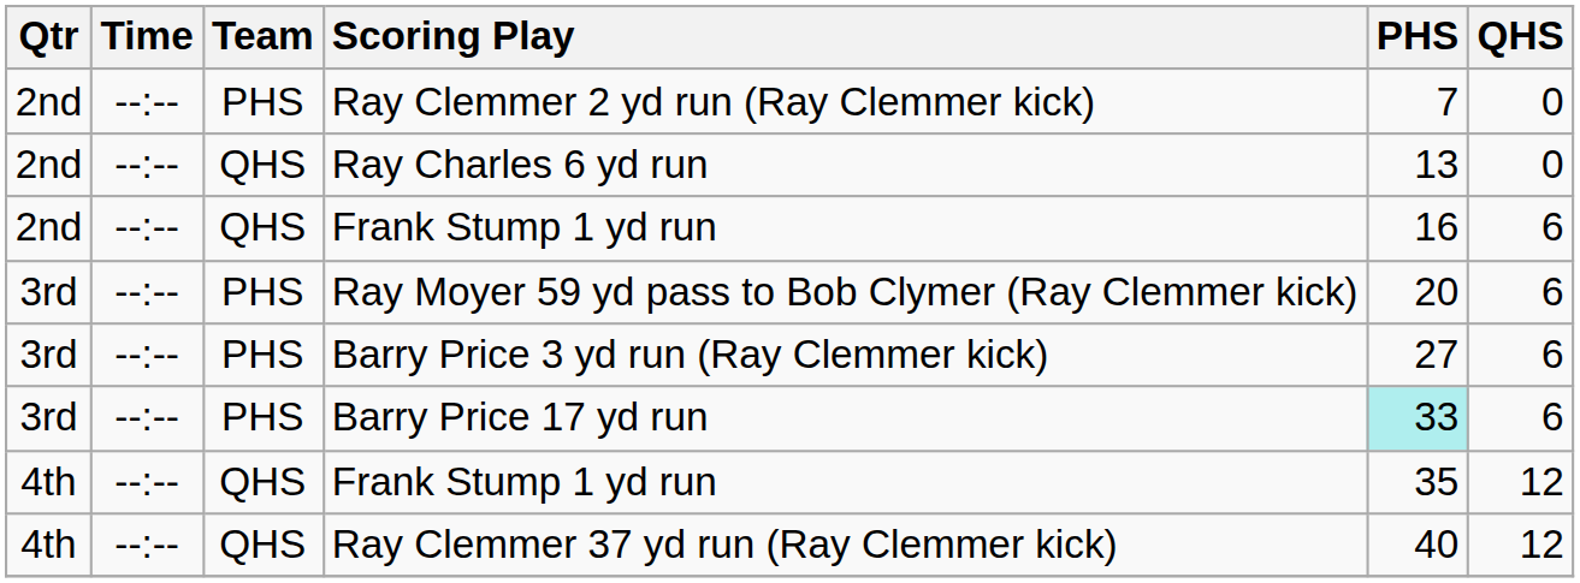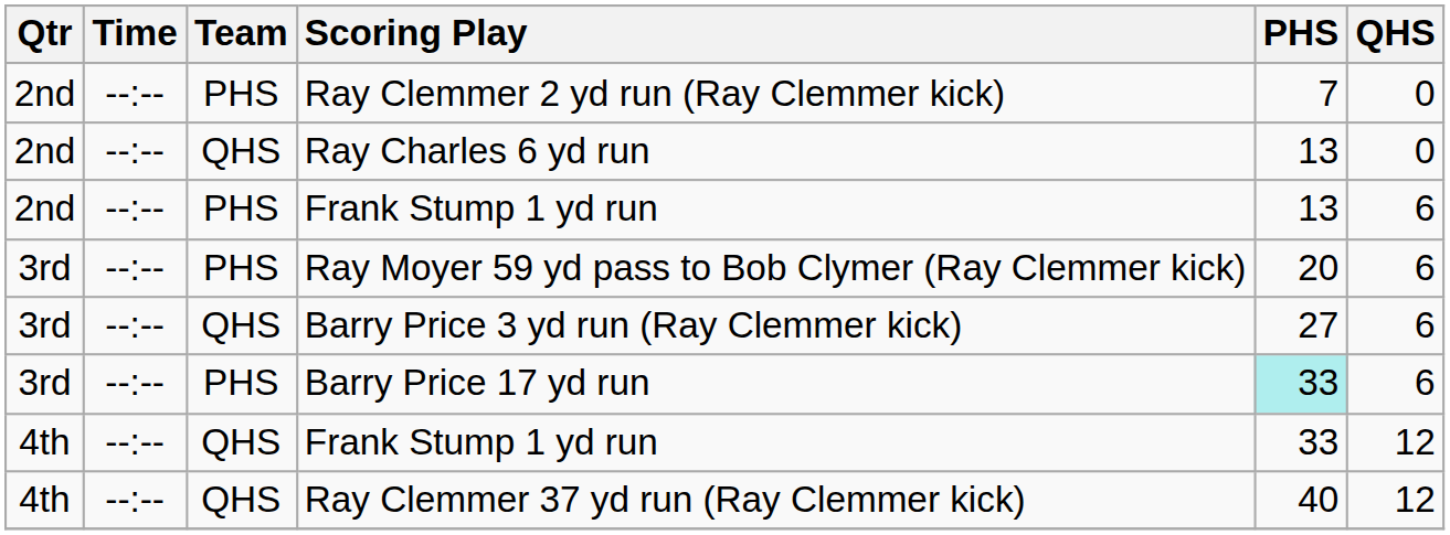2nd / Frank Stump 1 yd run | Team: QHS -> PHS
2nd / Frank Stump 1 yd run | PHS: 16 -> 13
Barry Price 3 yd run (Ray Clemmer kick) | Team: PHS -> QHS
4th / Frank Stump 1 yd run | PHS: 35 -> 33
